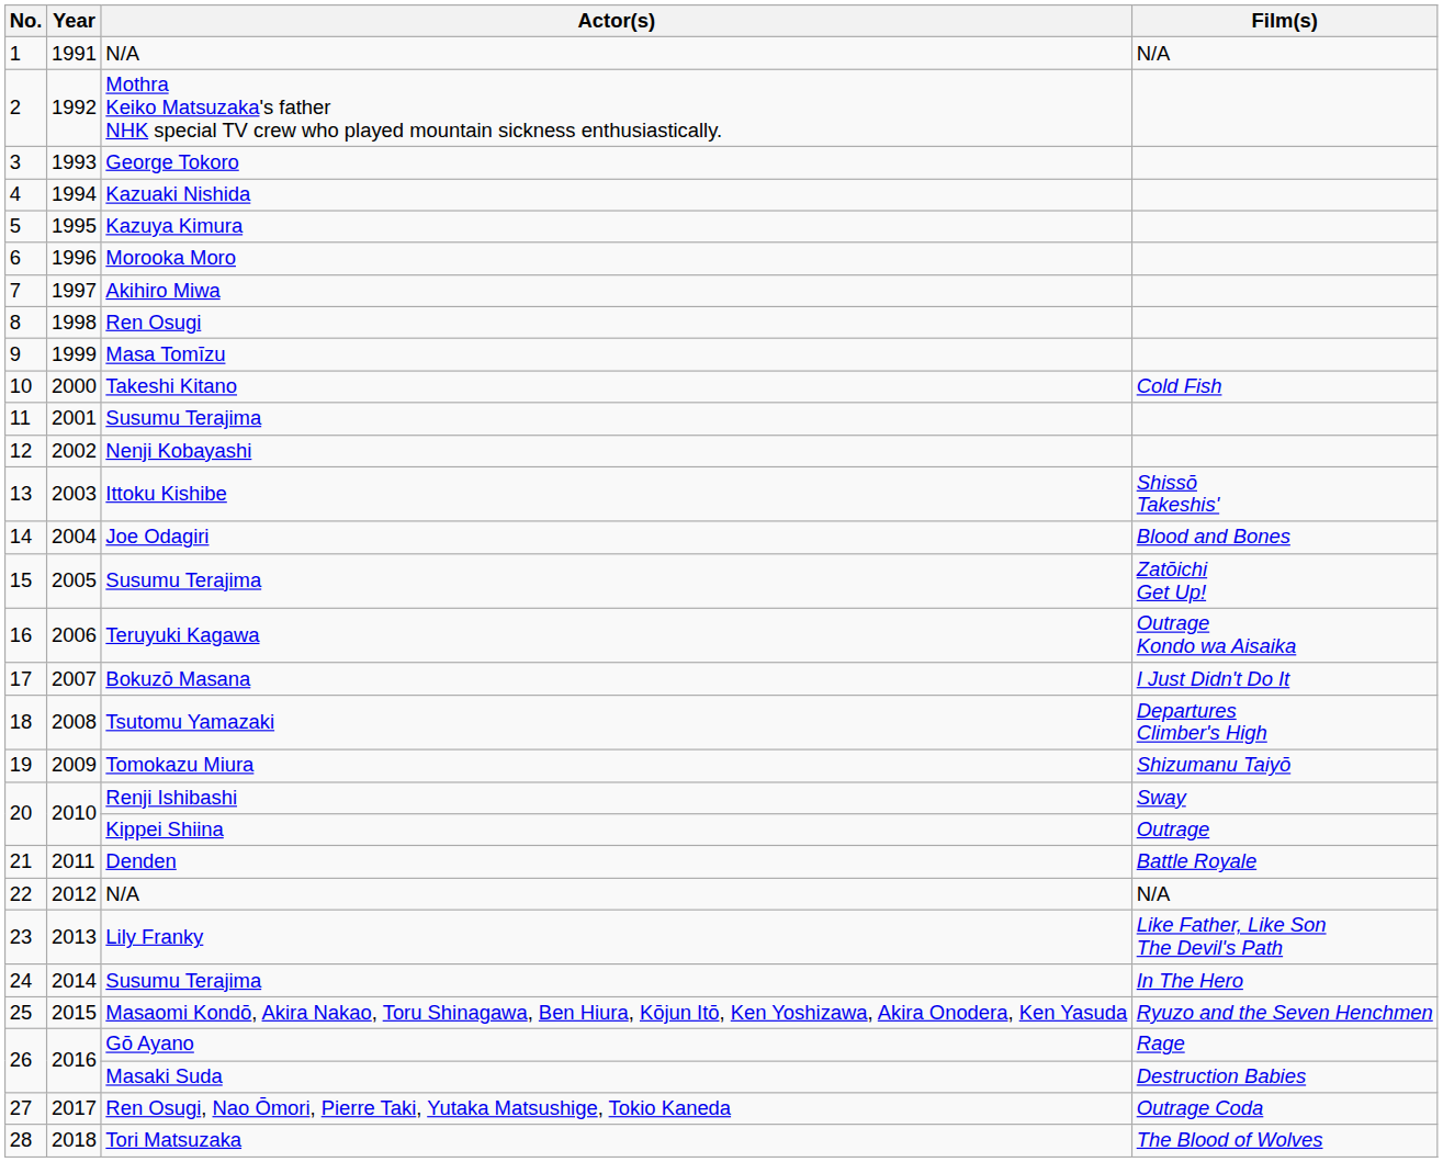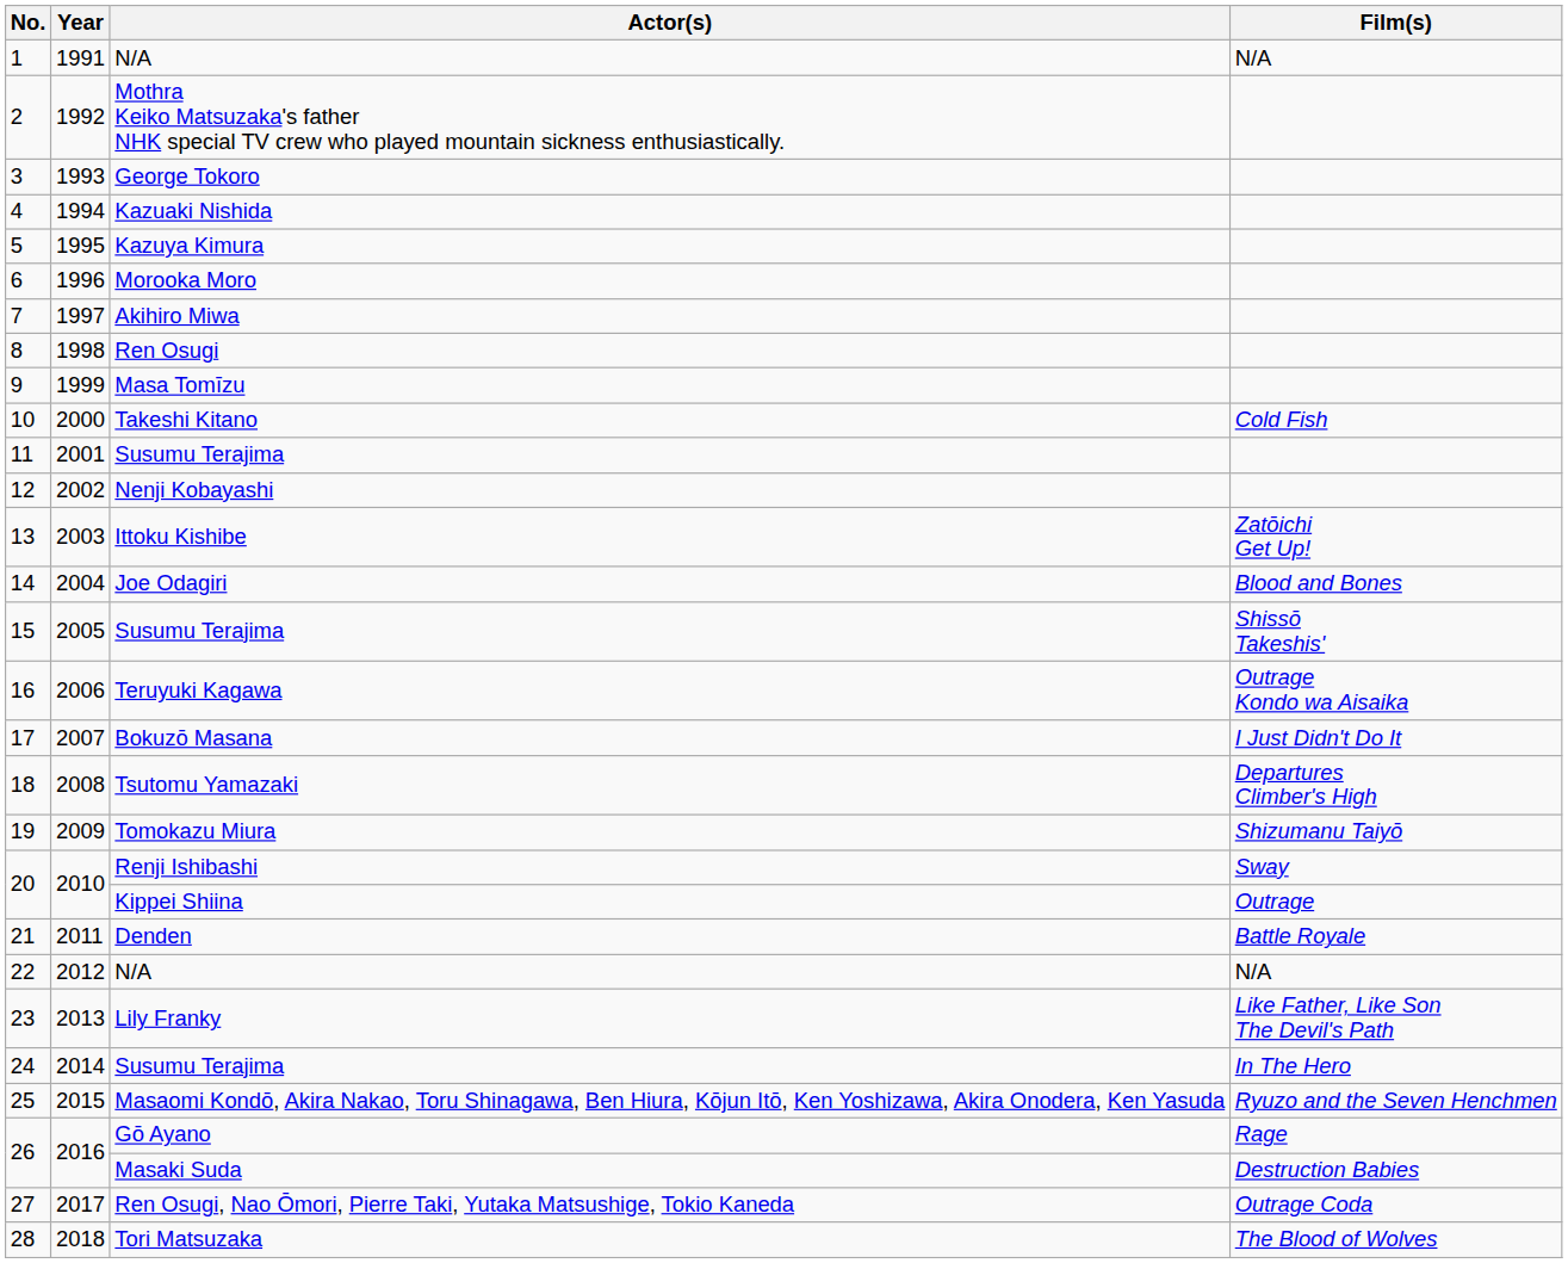Ittoku Kishibe | Film(s): Shissō Takeshis' -> Zatōichi Get Up!
15 / Susumu Terajima | Film(s): Zatōichi Get Up! -> Shissō Takeshis'
